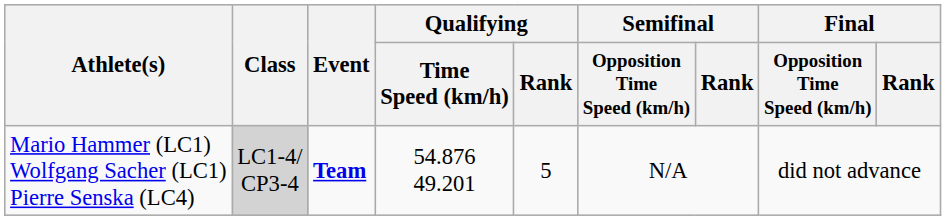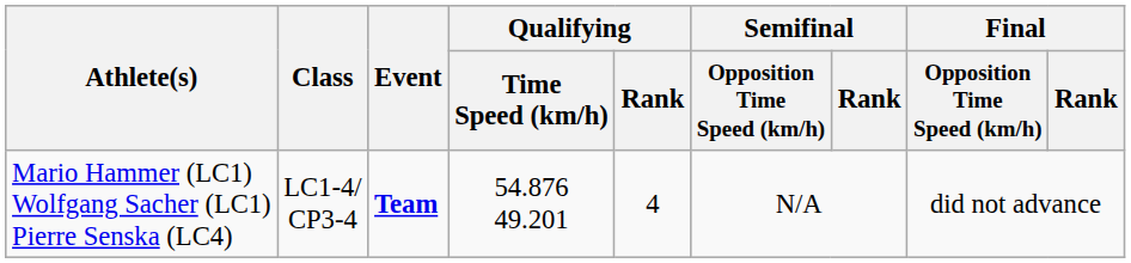Mario Hammer (LC1) Wolfgang Sacher (LC1) Pierre Senska (LC4) | Class: lightgrey background -> no background
Mario Hammer (LC1) Wolfgang Sacher (LC1) Pierre Senska (LC4) | Qualifying / Rank: 5 -> 4
